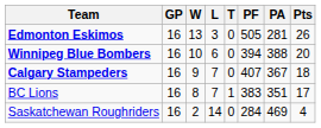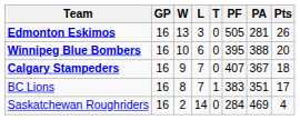Winnipeg Blue Bombers | PF: 394 -> 395
